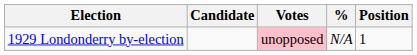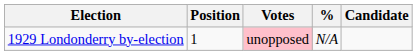columns swapped: Candidate <-> Position
